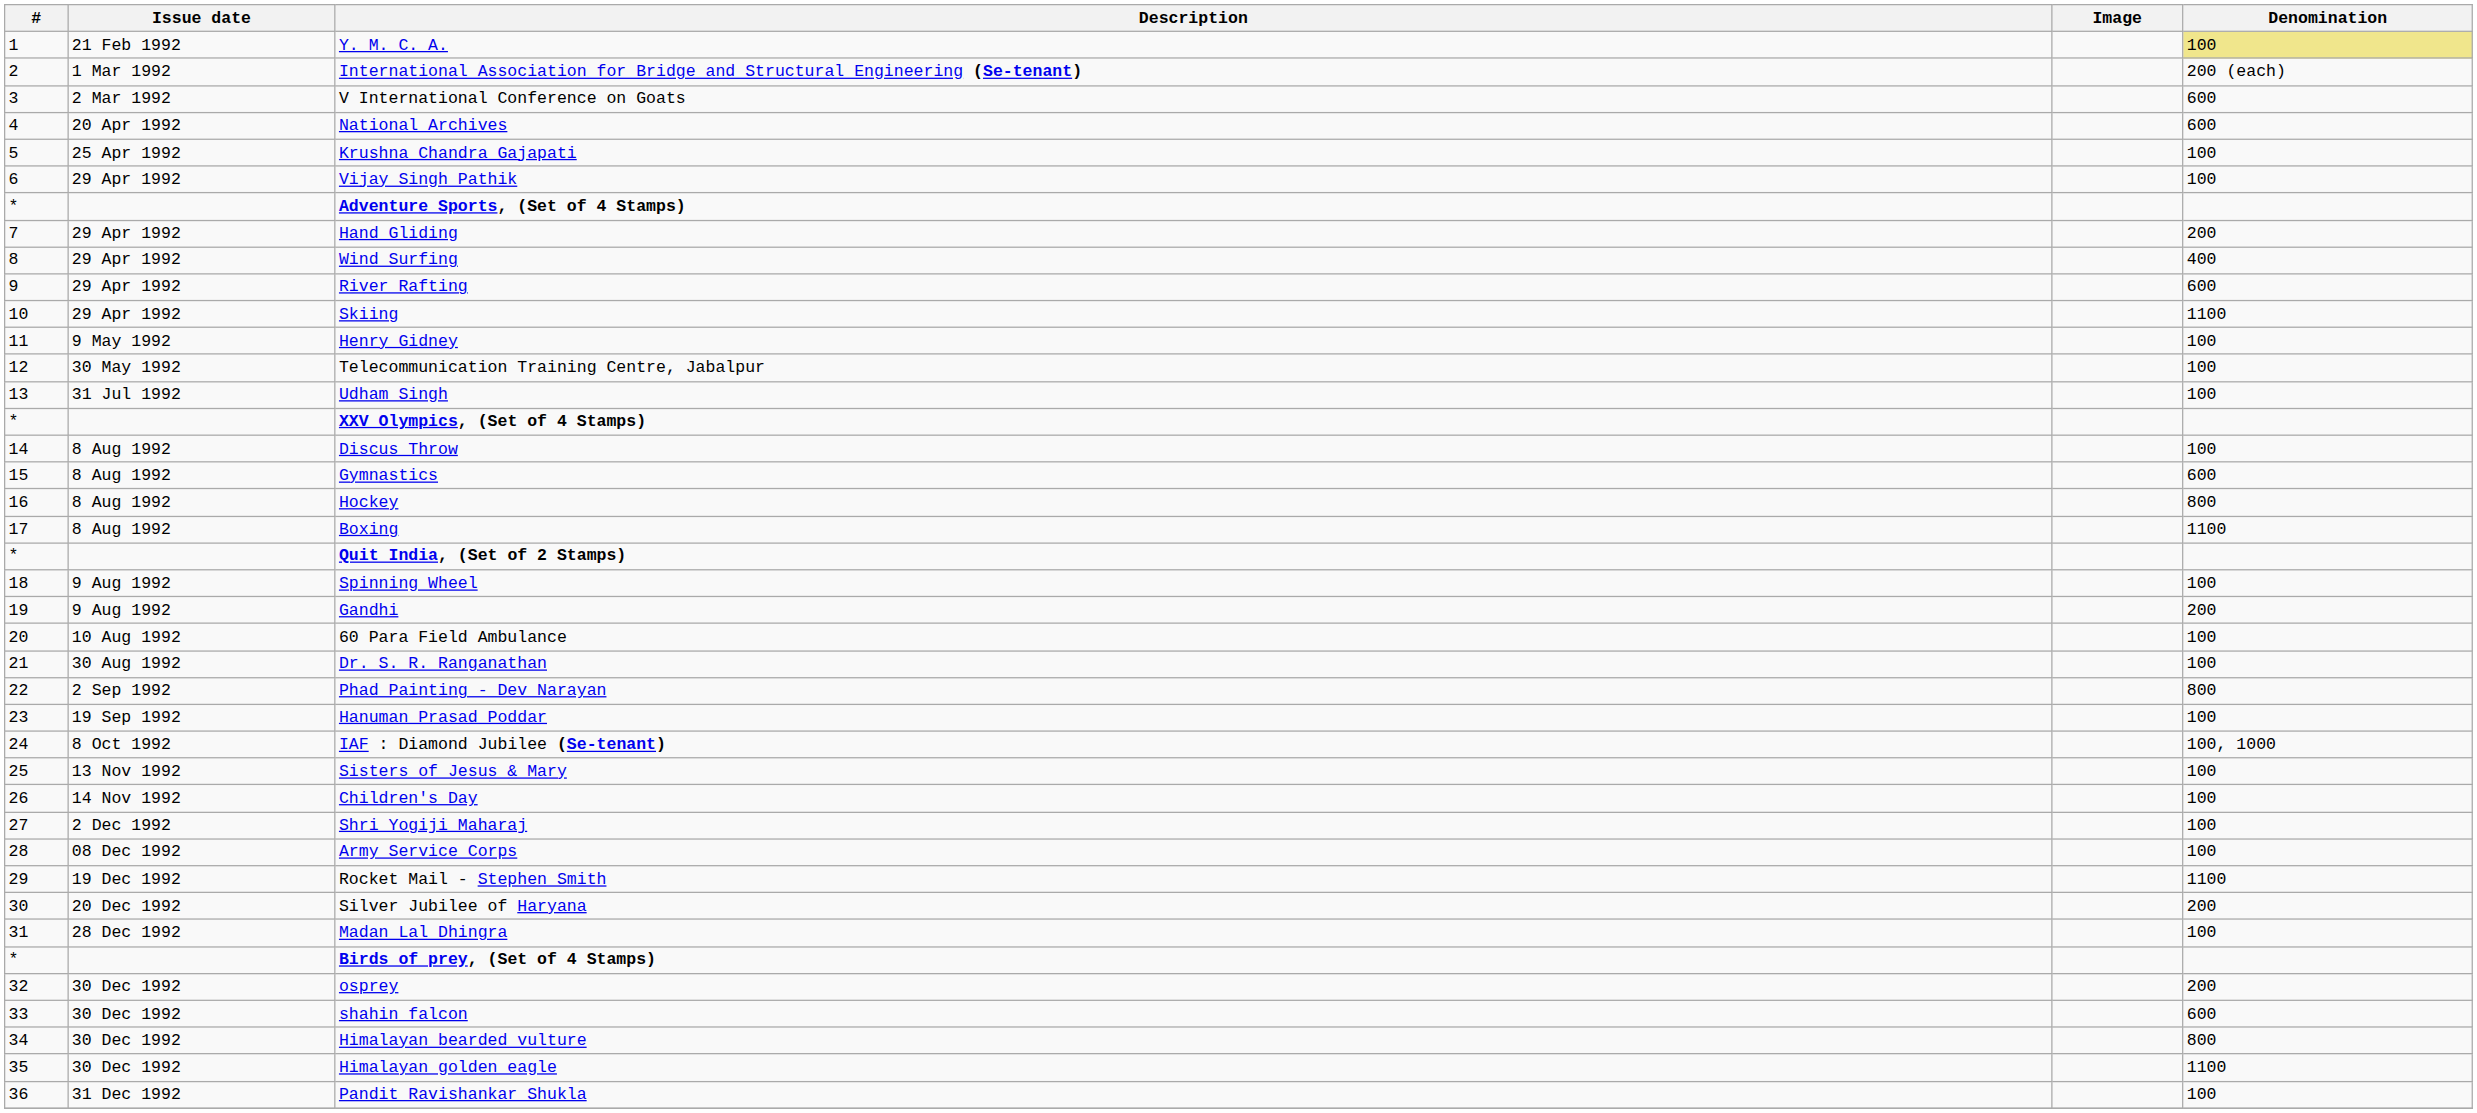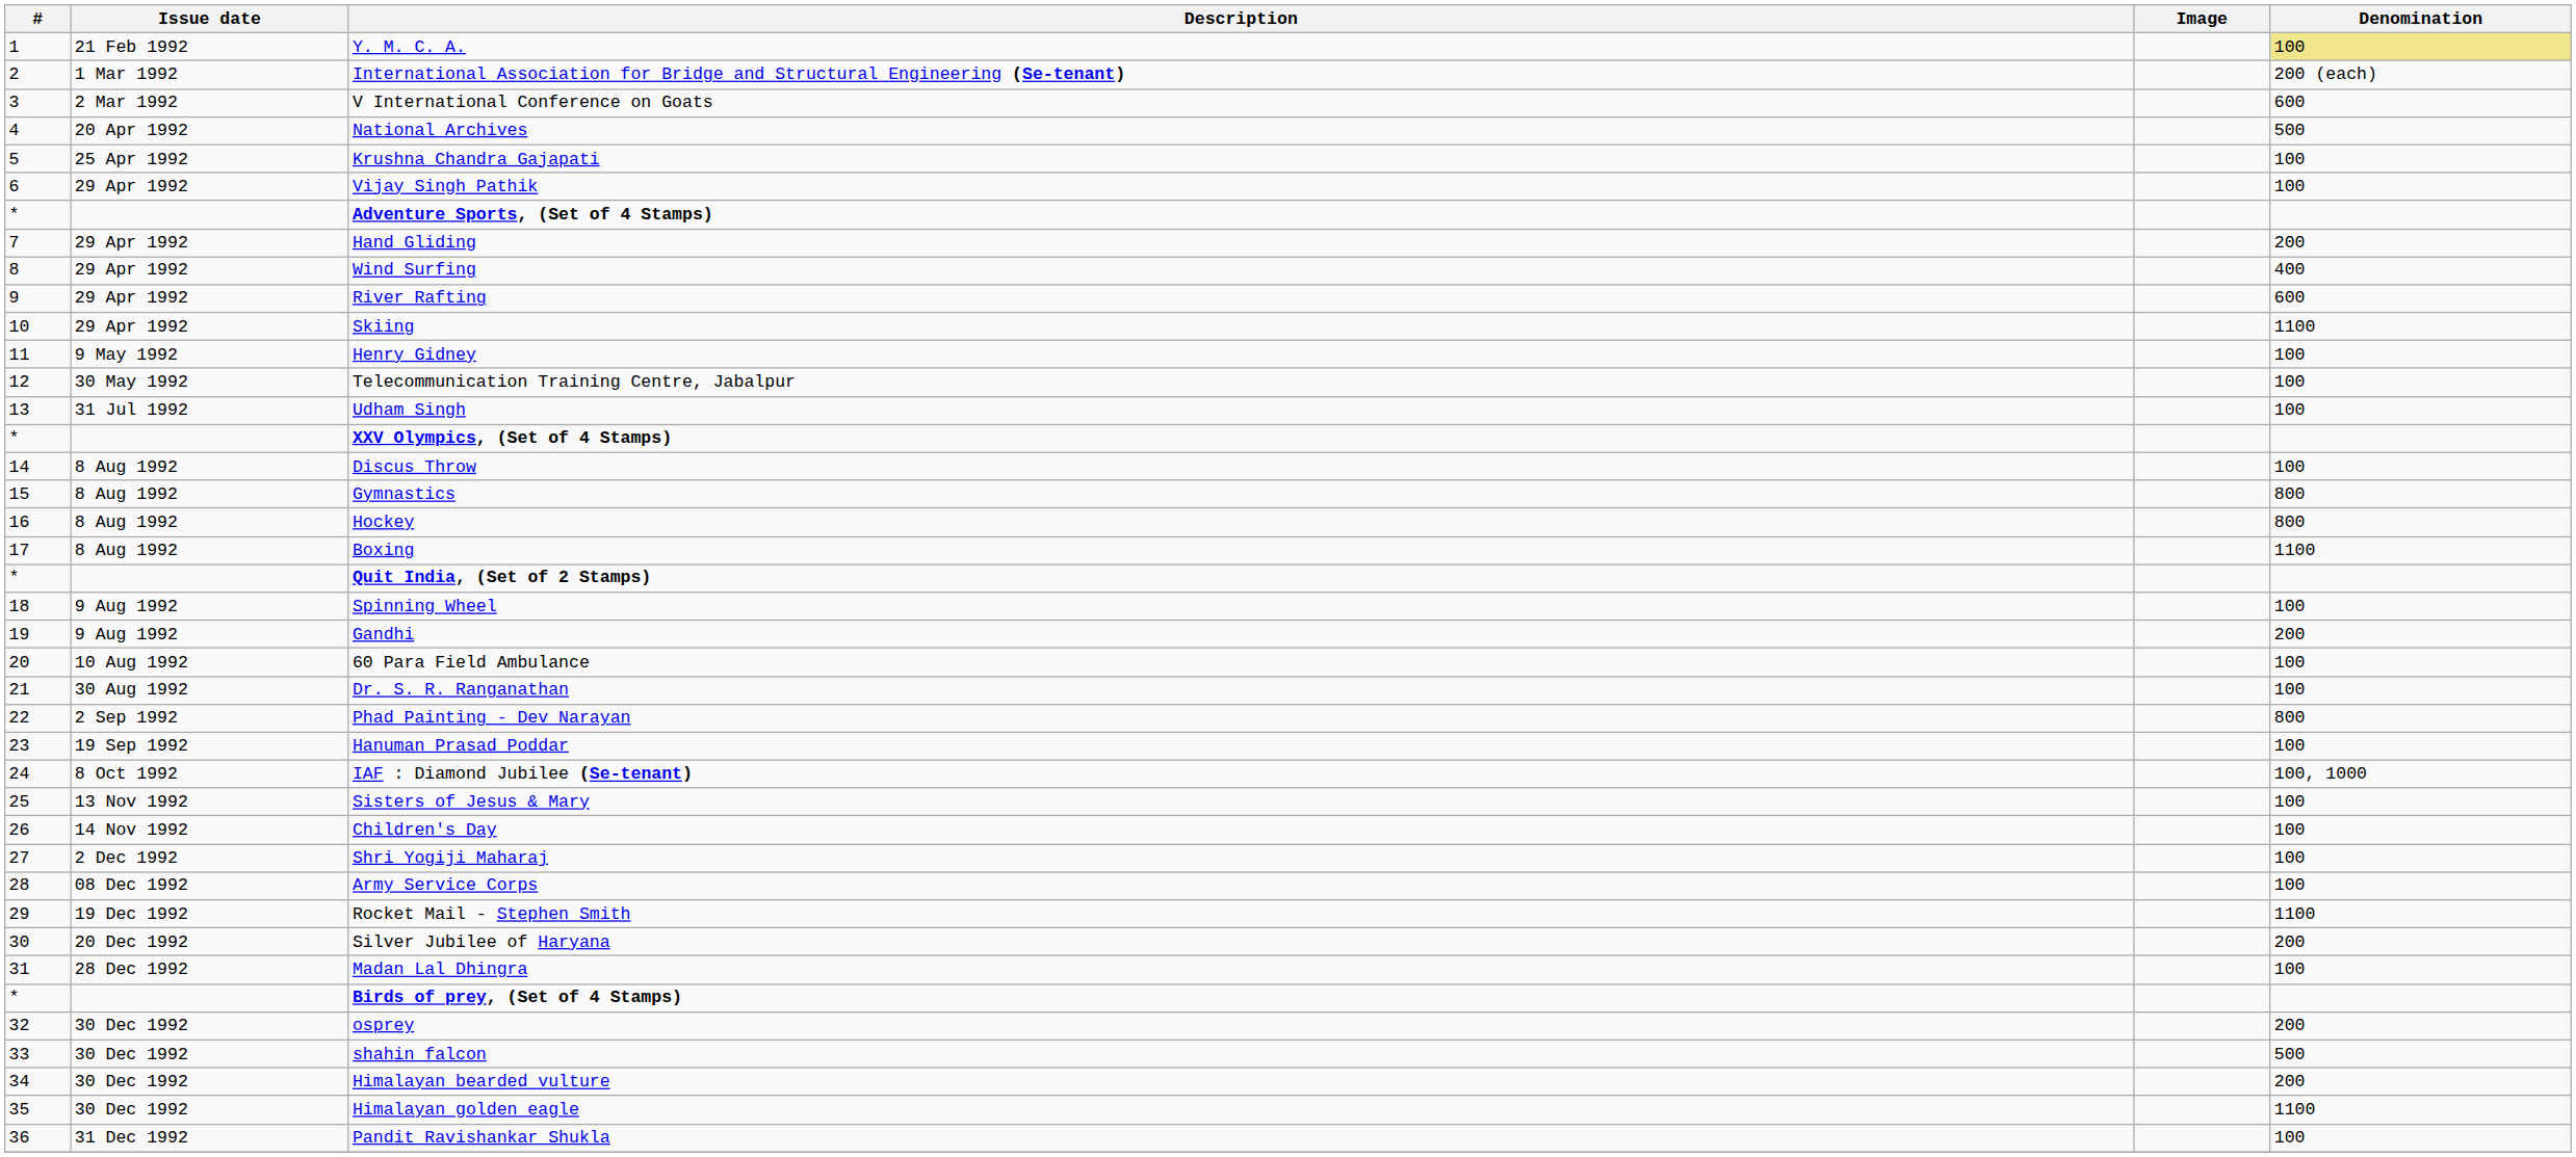National Archives | Denomination: 600 -> 500
Gymnastics | Denomination: 600 -> 800
shahin falcon | Denomination: 600 -> 500
Himalayan bearded vulture | Denomination: 800 -> 200
